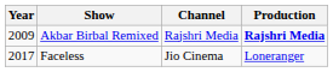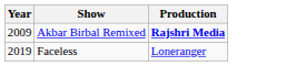- column: Channel | Rajshri Media | Jio Cinema
Faceless | Year: 2017 -> 2019
